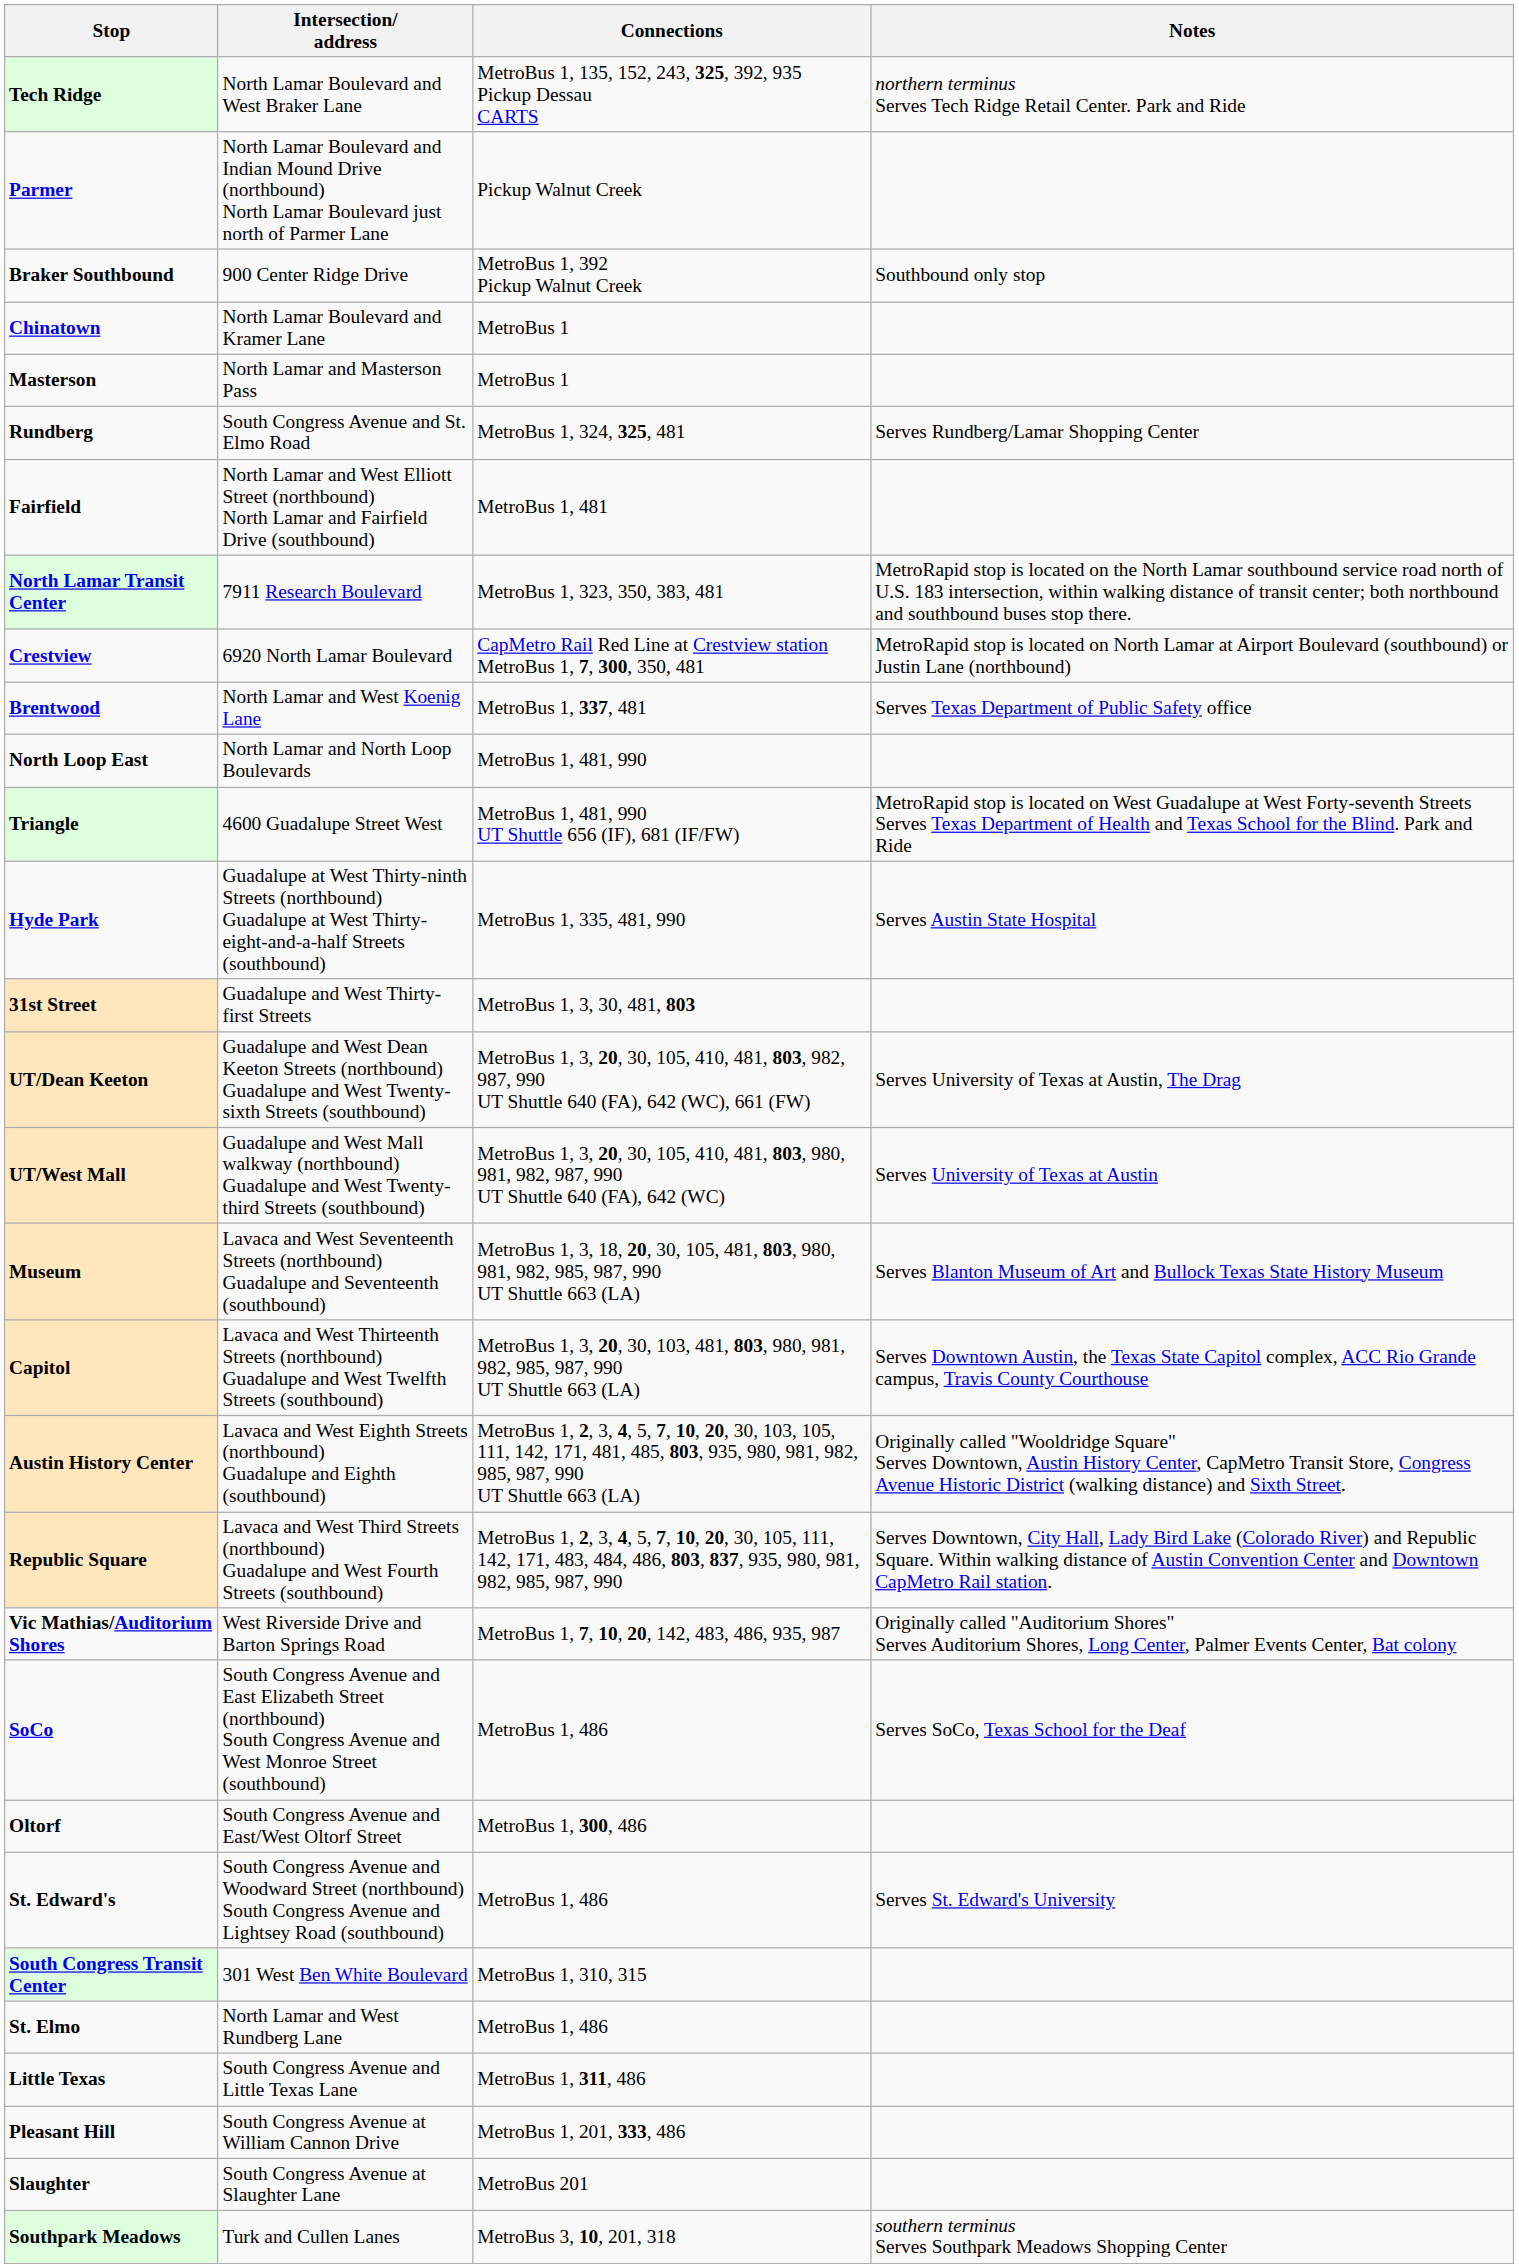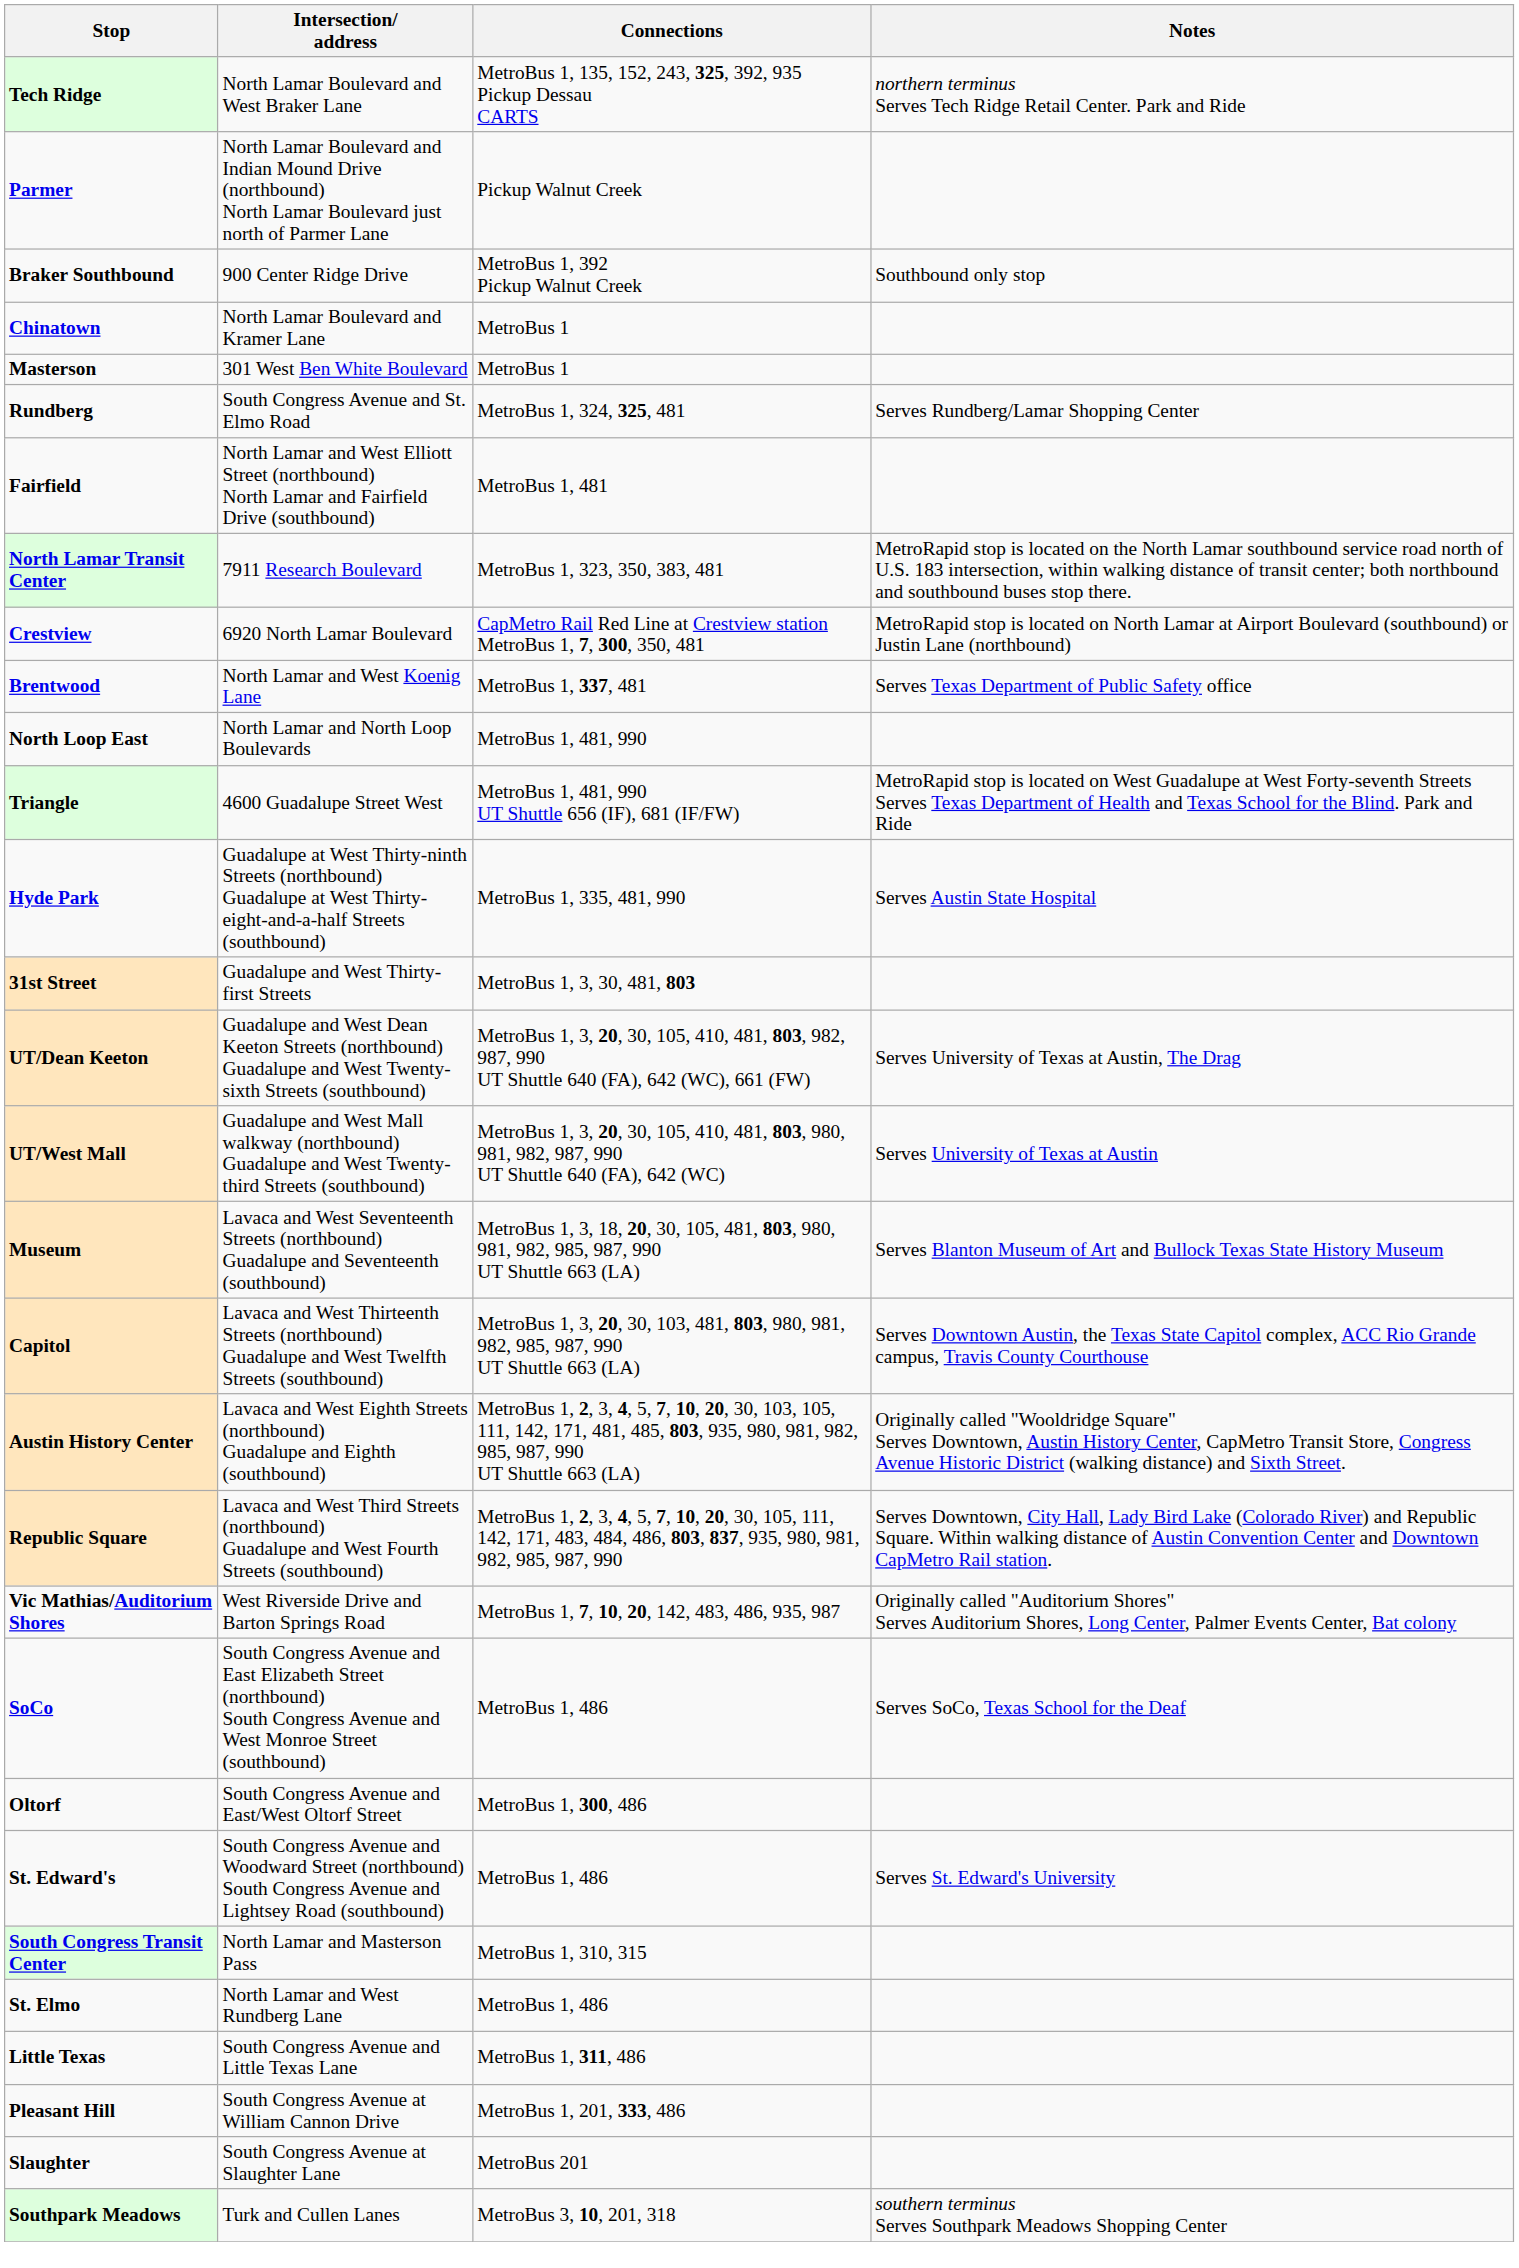Masterson | Intersection/ address: North Lamar and Masterson Pass -> 301 West Ben White Boulevard
South Congress Transit Center | Intersection/ address: 301 West Ben White Boulevard -> North Lamar and Masterson Pass
